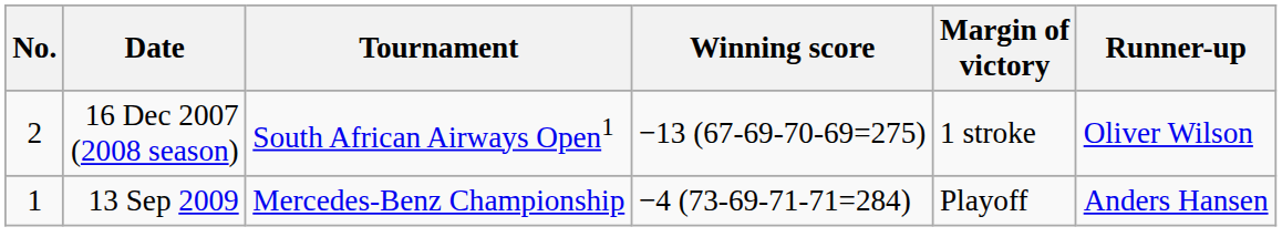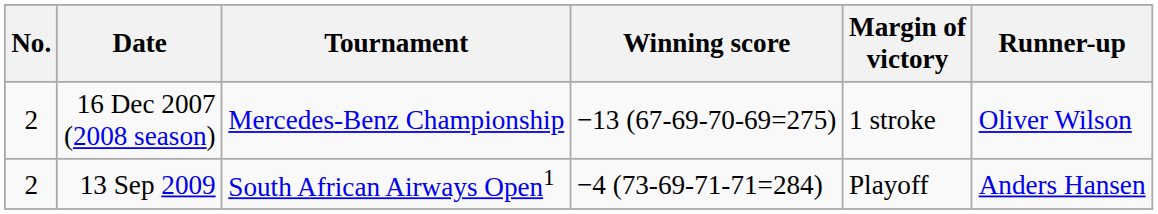16 Dec 2007 (2008 season) | Tournament: South African Airways Open1 -> Mercedes-Benz Championship
13 Sep 2009 | No.: 1 -> 2
13 Sep 2009 | Tournament: Mercedes-Benz Championship -> South African Airways Open1
